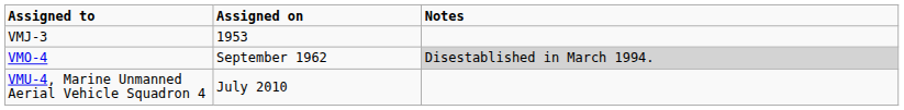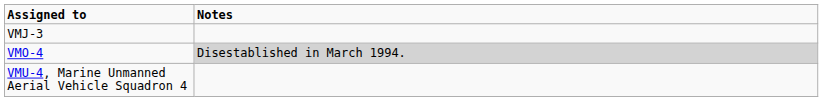- column: Assigned on | 1953 | September 1962 | July 2010
